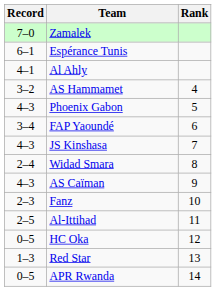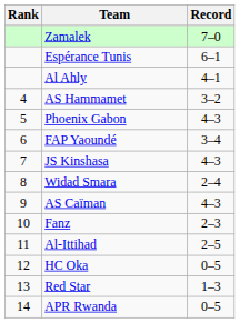columns swapped: Rank <-> Record
